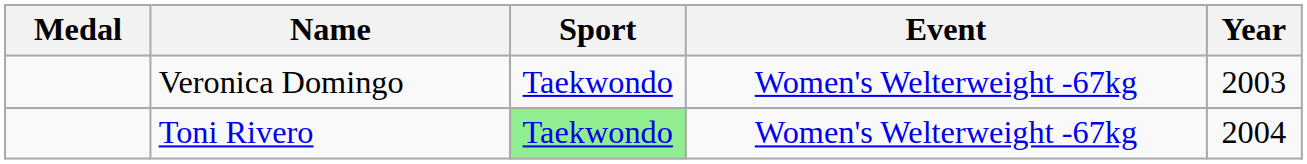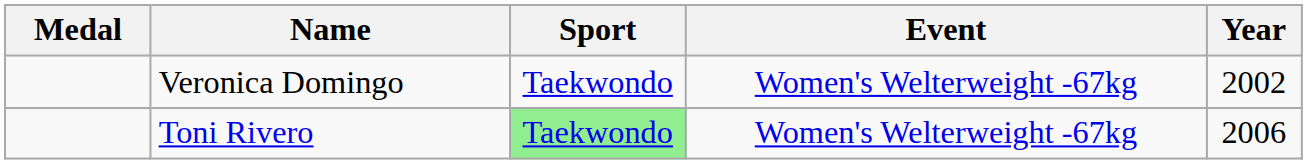Veronica Domingo | Year: 2003 -> 2002
Toni Rivero | Year: 2004 -> 2006
